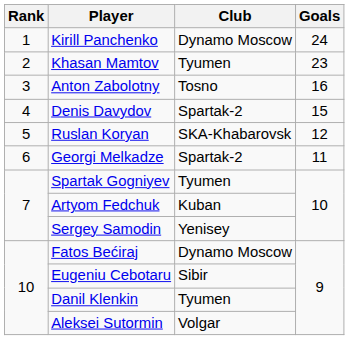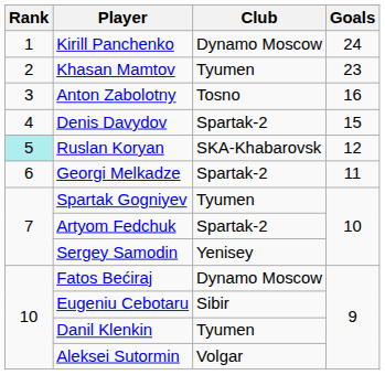Ruslan Koryan | Rank: no background -> paleturquoise background
Artyom Fedchuk | Club: Kuban -> Spartak-2
